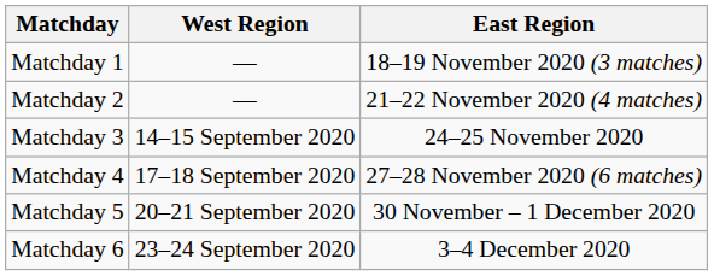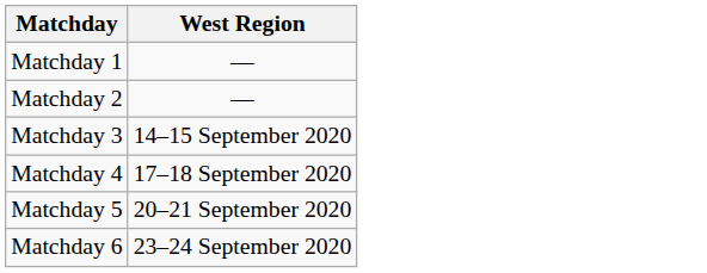- column: East Region | 18–19 November 2020 (3 matches) | 21–22 November 2020 (4 matches) | 24–25 November 2020 | 27–28 November 2020 (6 matches) | 30 November – 1 December 2020 | 3–4 December 2020
